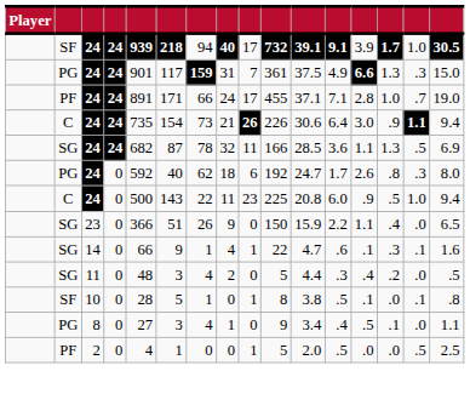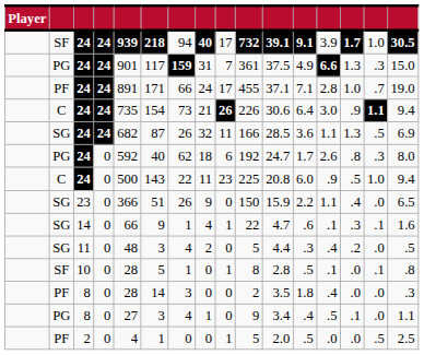SG / 24 | column 7: 78 -> 26
10 | column 11: 3.8 -> 2.8
+ row: PF | 8 | 0 | 28 | 14 | 3 | 0 | 0 | 2 | 3.5 | 1.8 | .4 | .0 | .0 | .3
